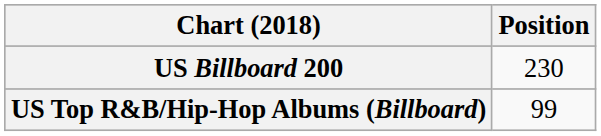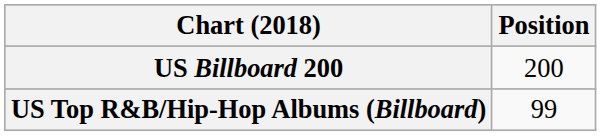US Billboard 200 | Position: 230 -> 200
